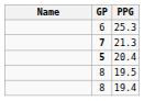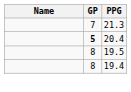- row: 6 | 25.3
21.3 | GP: bold -> normal
